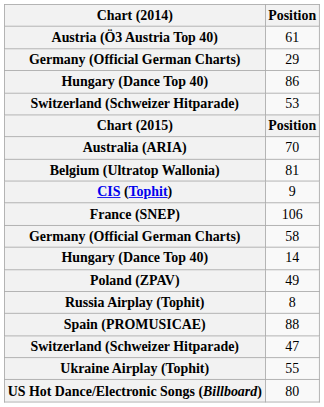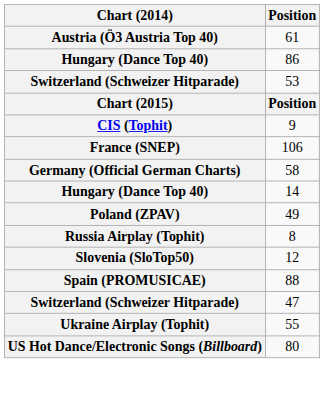- row: Germany (Official German Charts) | 29
- row: Australia (ARIA) | 70
- row: Belgium (Ultratop Wallonia) | 81
+ row: Slovenia (SloTop50) | 12
